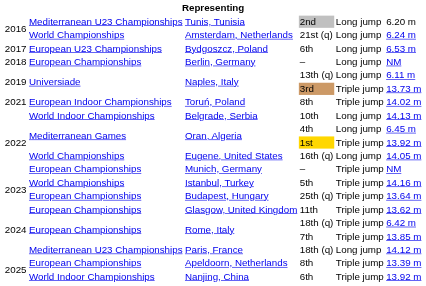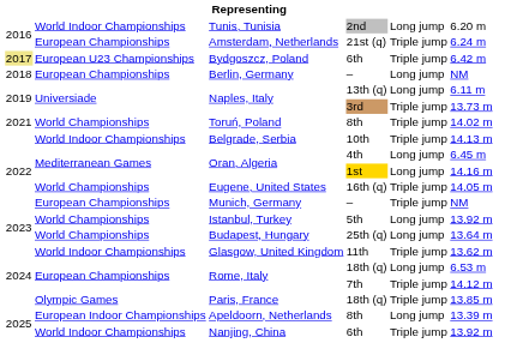Tunis, Tunisia | column 2: Mediterranean U23 Championships -> World Indoor Championships
Amsterdam, Netherlands | column 2: World Championships -> European Championships
Amsterdam, Netherlands | column 5: Long jump -> Triple jump
Bydgoszcz, Poland | column 1: no background -> khaki background
Bydgoszcz, Poland | column 5: Long jump -> Triple jump
Bydgoszcz, Poland | column 6: 6.53 m -> 6.42 m
Toruń, Poland | column 2: European Indoor Championships -> World Championships
Belgrade, Serbia | column 5: Long jump -> Triple jump
Oran, Algeria / 1st | column 5: Triple jump -> Long jump
Oran, Algeria / 1st | column 6: 13.92 m -> 14.16 m
Eugene, United States | column 5: Long jump -> Triple jump
Istanbul, Turkey | column 5: Triple jump -> Long jump
Istanbul, Turkey | column 6: 14.16 m -> 13.92 m
Budapest, Hungary | column 2: European Championships -> World Championships
Budapest, Hungary | column 5: Triple jump -> Long jump
Glasgow, United Kingdom | column 2: European Championships -> World Indoor Championships
Rome, Italy / 18th (q) | column 5: Triple jump -> Long jump
Rome, Italy / 18th (q) | column 6: 6.42 m -> 6.53 m
Rome, Italy / 7th | column 6: 13.85 m -> 14.12 m
Paris, France | column 2: Mediterranean U23 Championships -> Olympic Games
Paris, France | column 5: Long jump -> Triple jump
Paris, France | column 6: 14.12 m -> 13.85 m
Apeldoorn, Netherlands | column 2: European Championships -> European Indoor Championships
Apeldoorn, Netherlands | column 5: Triple jump -> Long jump
